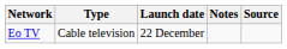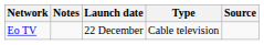columns swapped: Type <-> Notes
